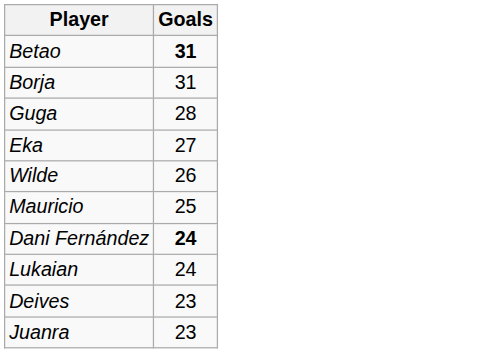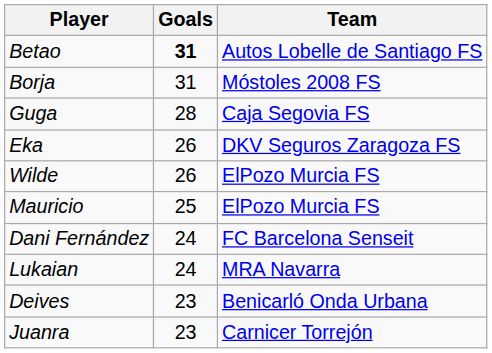+ column: Team | Autos Lobelle de Santiago FS | Móstoles 2008 FS | Caja Segovia FS | DKV Seguros Zaragoza FS | ElPozo Murcia FS | ElPozo Murcia FS | FC Barcelona Senseit | MRA Navarra | Benicarló Onda Urbana | Carnicer Torrejón
Eka | Goals: 27 -> 26
Dani Fernández | Goals: bold -> normal
